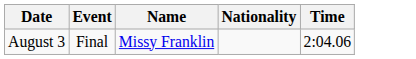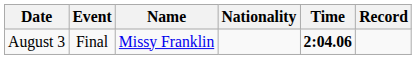+ column: Record
August 3 | Time: normal -> bold
